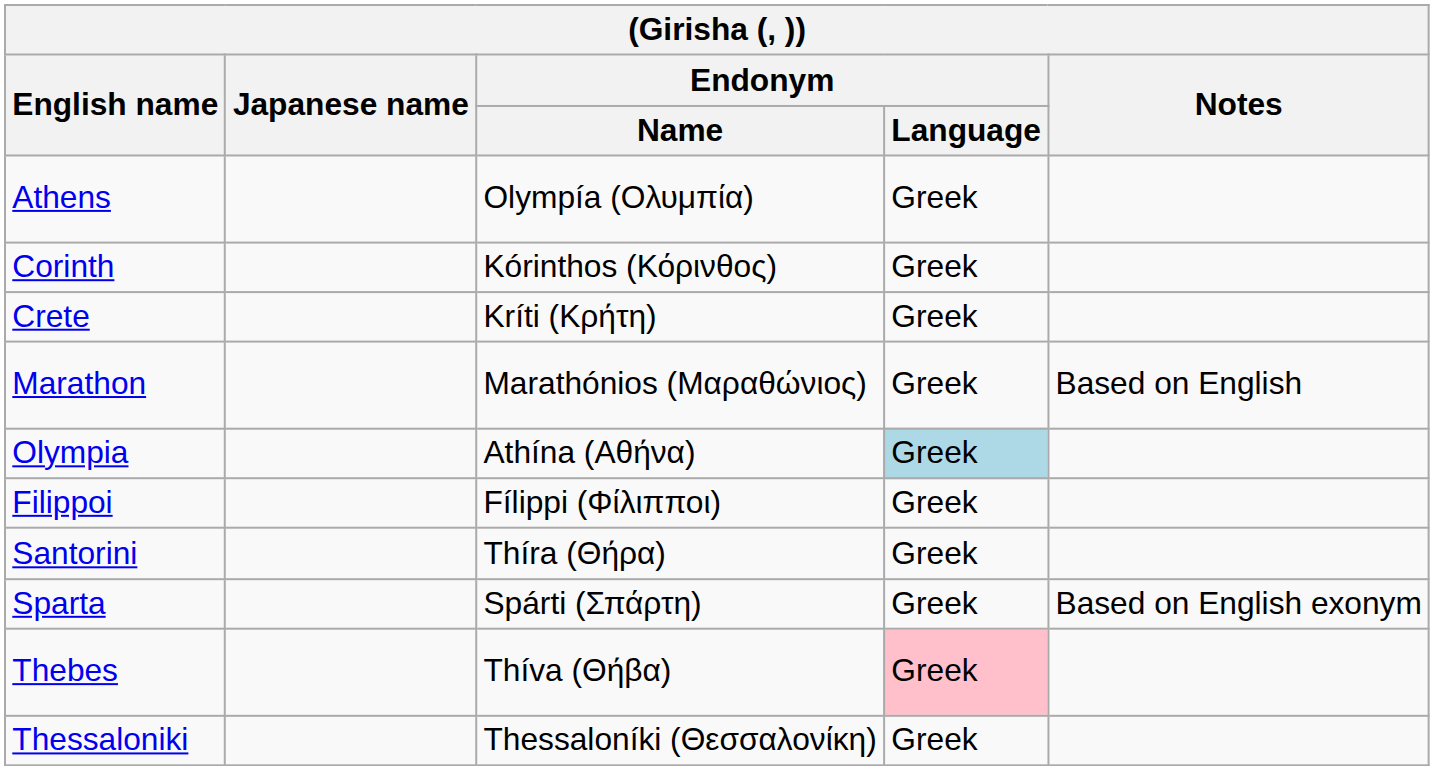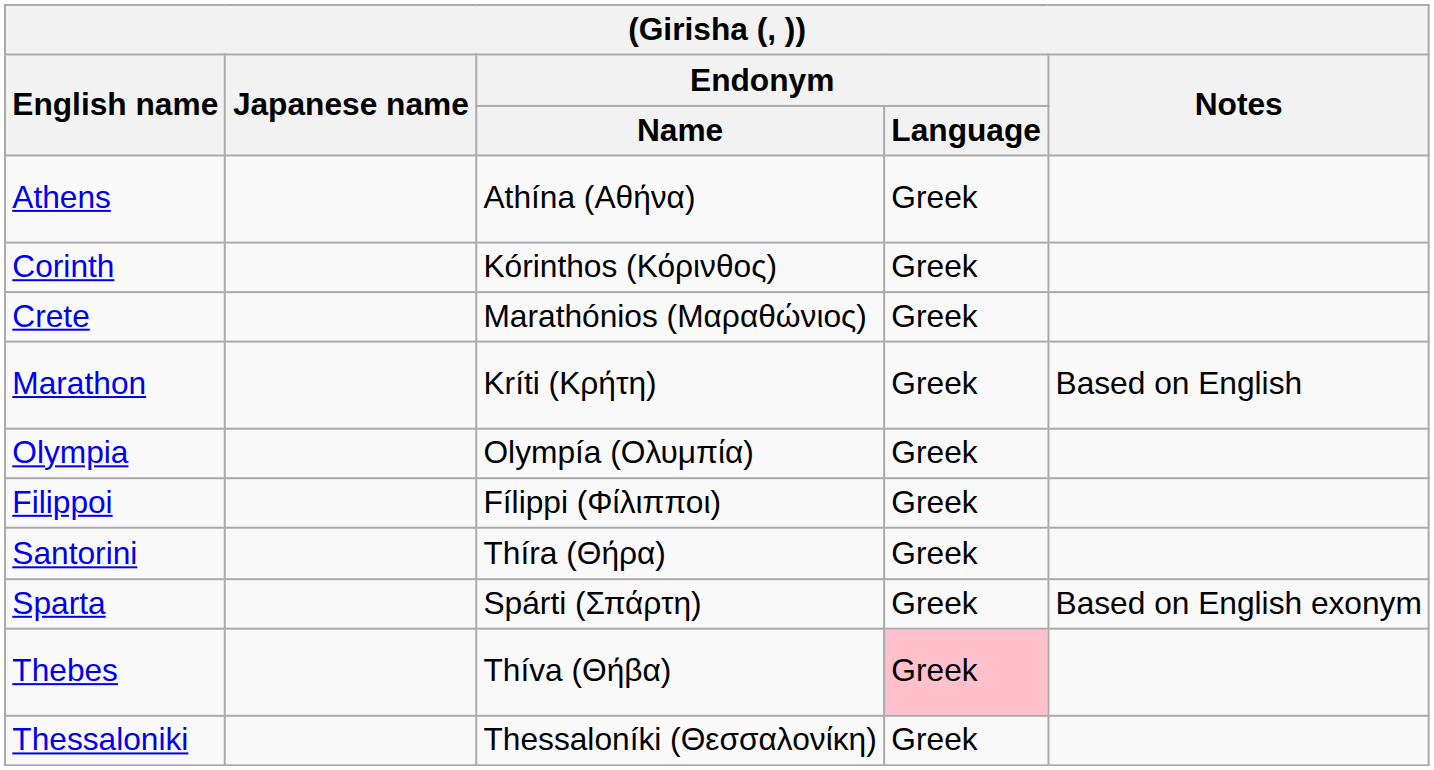Athens | Endonym / Name: Olympía (Ολυμπία) -> Athína (Αθήνα)
Crete | Endonym / Name: Kríti (Κρήτη) -> Marathónios (Μαραθώνιος)
Marathon | Endonym / Name: Marathónios (Μαραθώνιος) -> Kríti (Κρήτη)
Olympia | Endonym / Name: Athína (Αθήνα) -> Olympía (Ολυμπία)
Olympia | Endonym / Language: lightblue background -> no background
